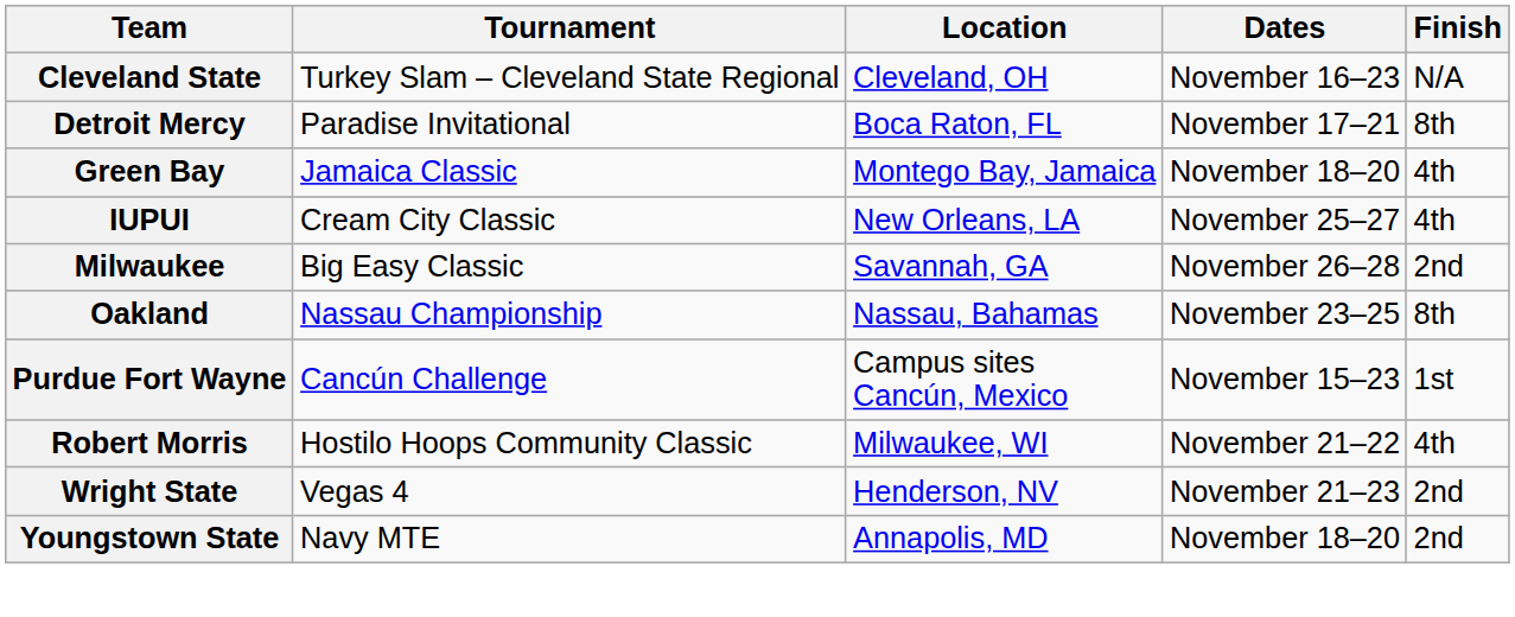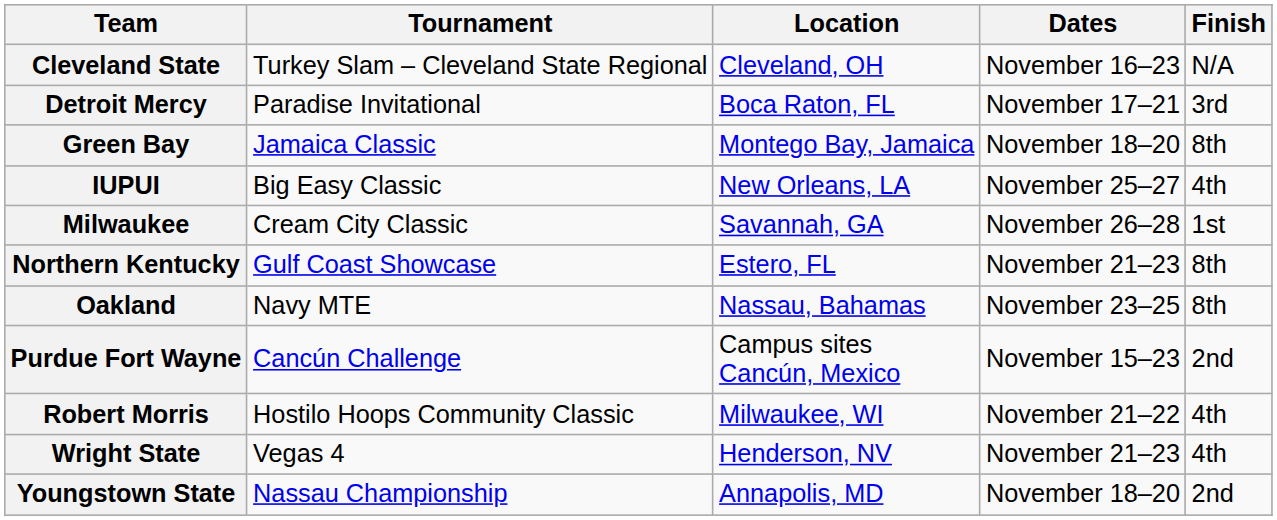Detroit Mercy | Finish: 8th -> 3rd
Green Bay | Finish: 4th -> 8th
IUPUI | Tournament: Cream City Classic -> Big Easy Classic
Milwaukee | Tournament: Big Easy Classic -> Cream City Classic
Milwaukee | Finish: 2nd -> 1st
+ row: Northern Kentucky | Gulf Coast Showcase | Estero, FL | November 21–23 | 8th
Oakland | Tournament: Nassau Championship -> Navy MTE
Purdue Fort Wayne | Finish: 1st -> 2nd
Wright State | Finish: 2nd -> 4th
Youngstown State | Tournament: Navy MTE -> Nassau Championship
